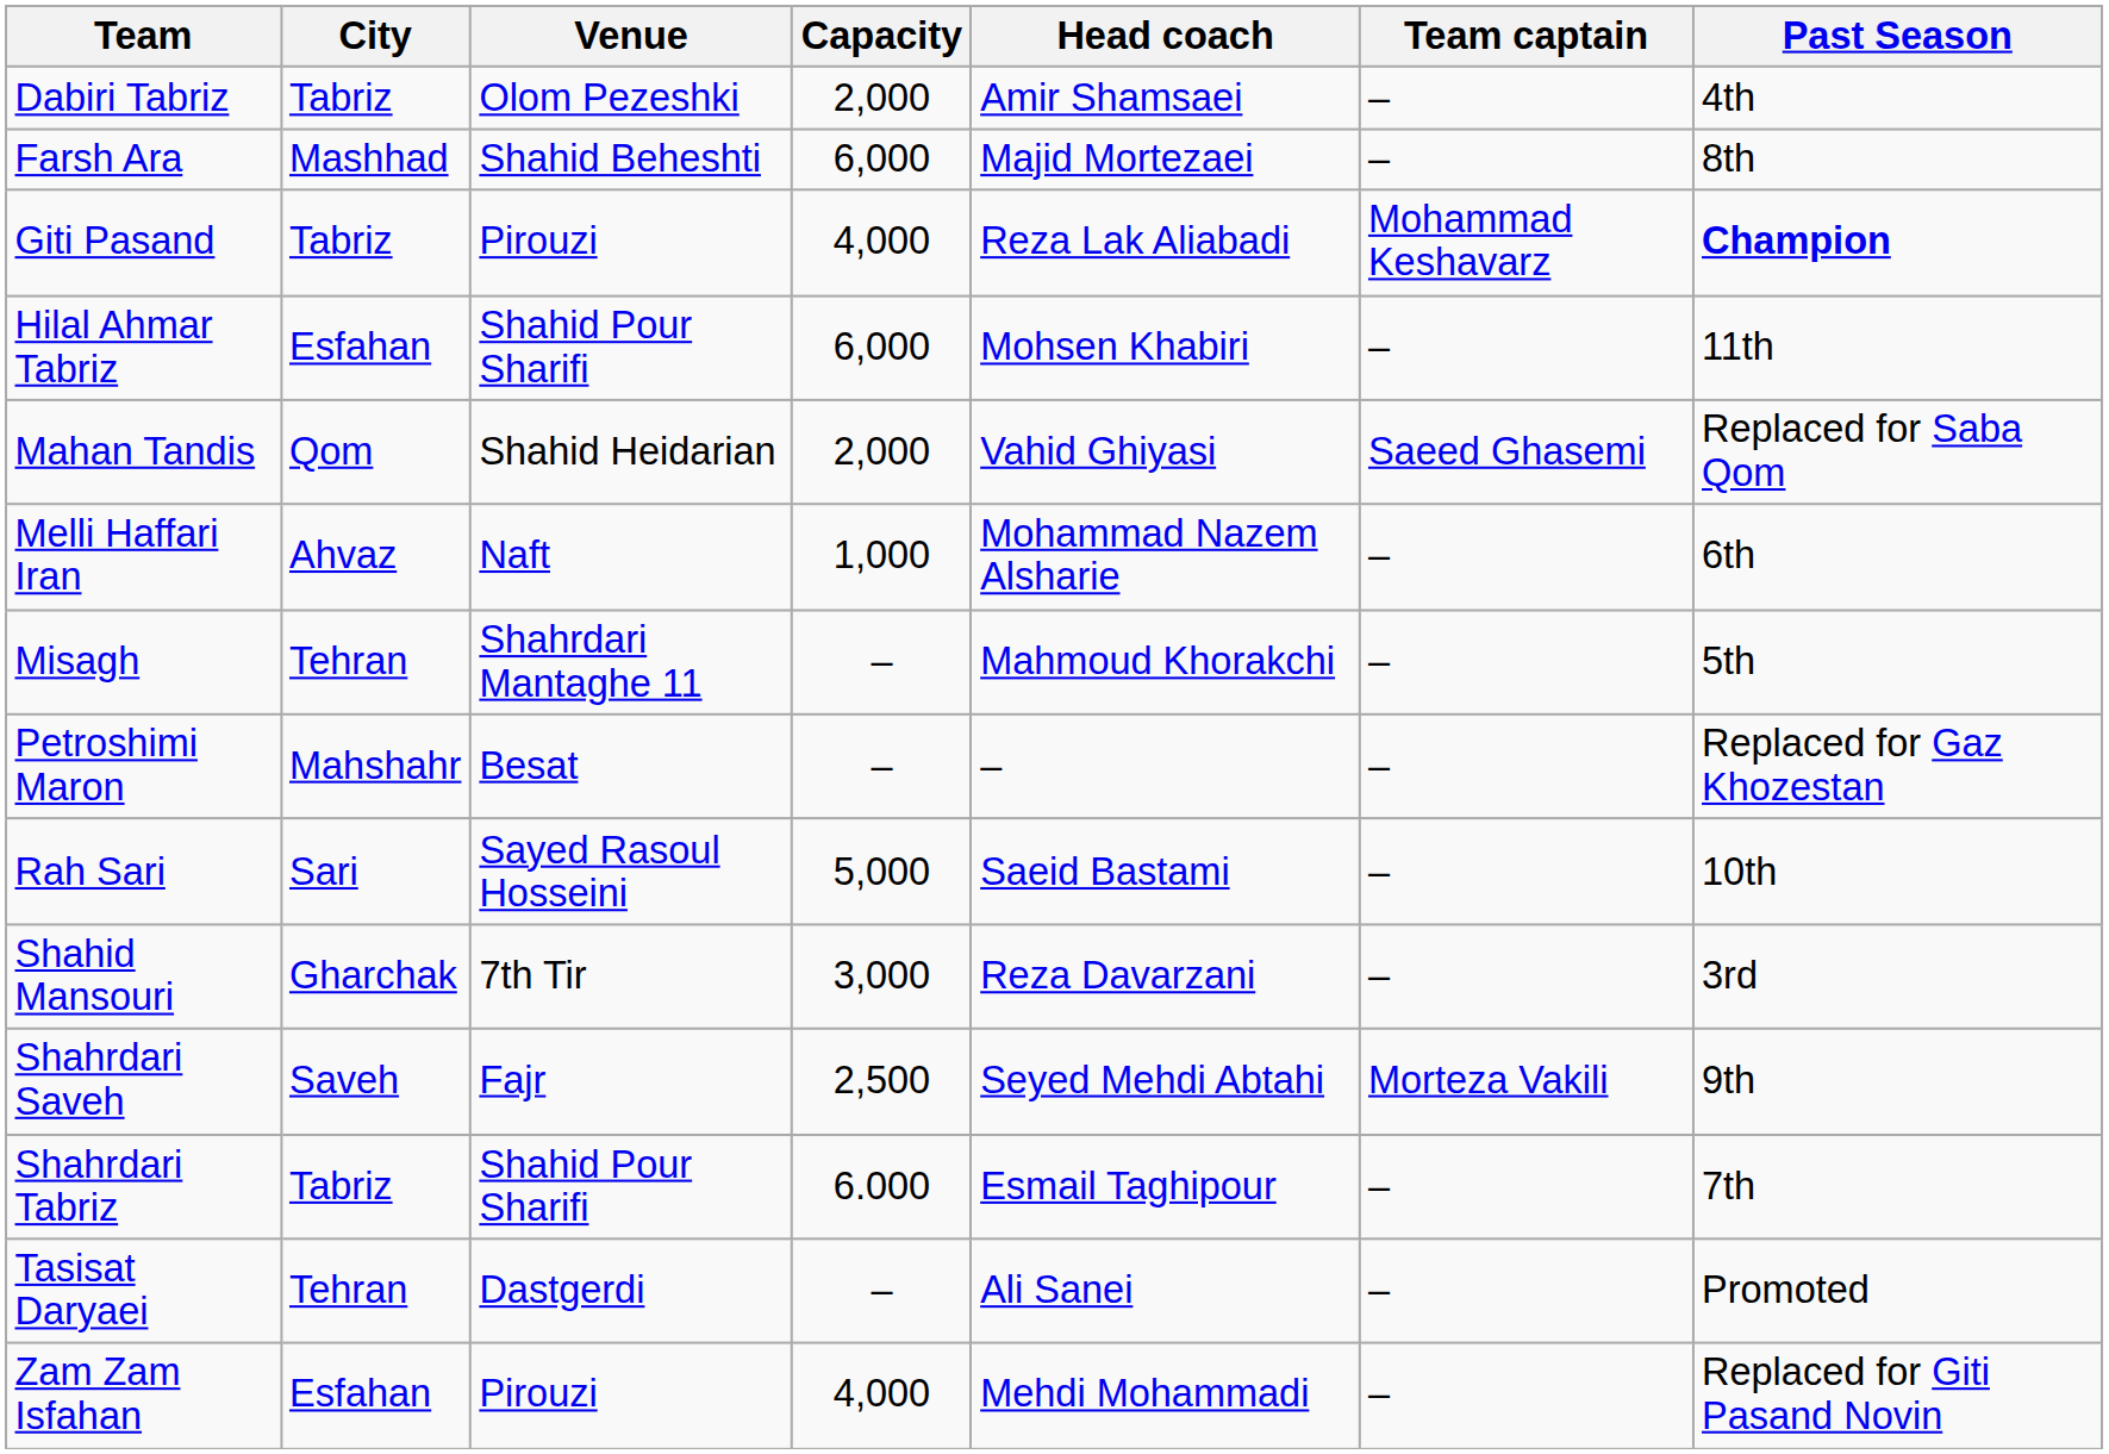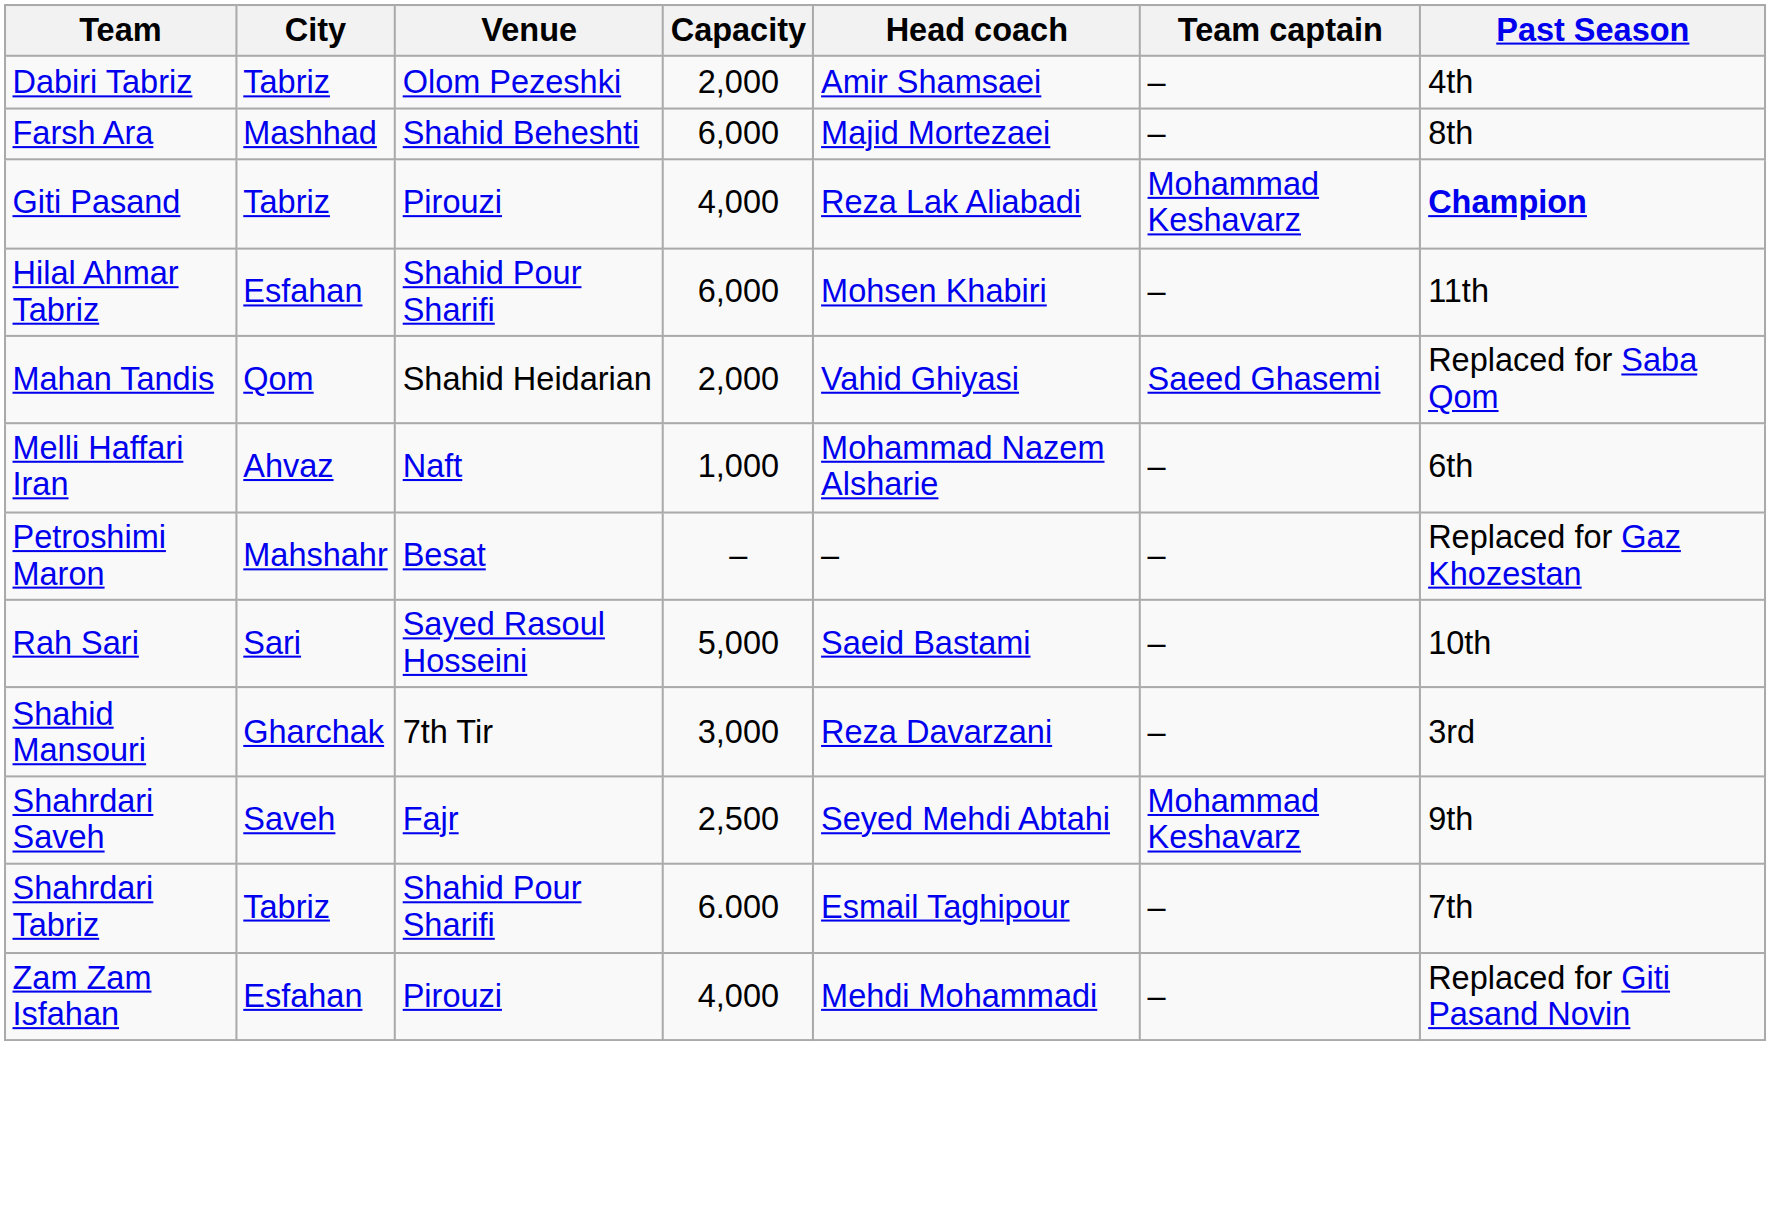- row: Misagh | Tehran | Shahrdari Mantaghe 11 | – | Mahmoud Khorakchi | – | 5th
Shahrdari Saveh | Team captain: Morteza Vakili -> Mohammad Keshavarz
- row: Tasisat Daryaei | Tehran | Dastgerdi | – | Ali Sanei | – | Promoted
